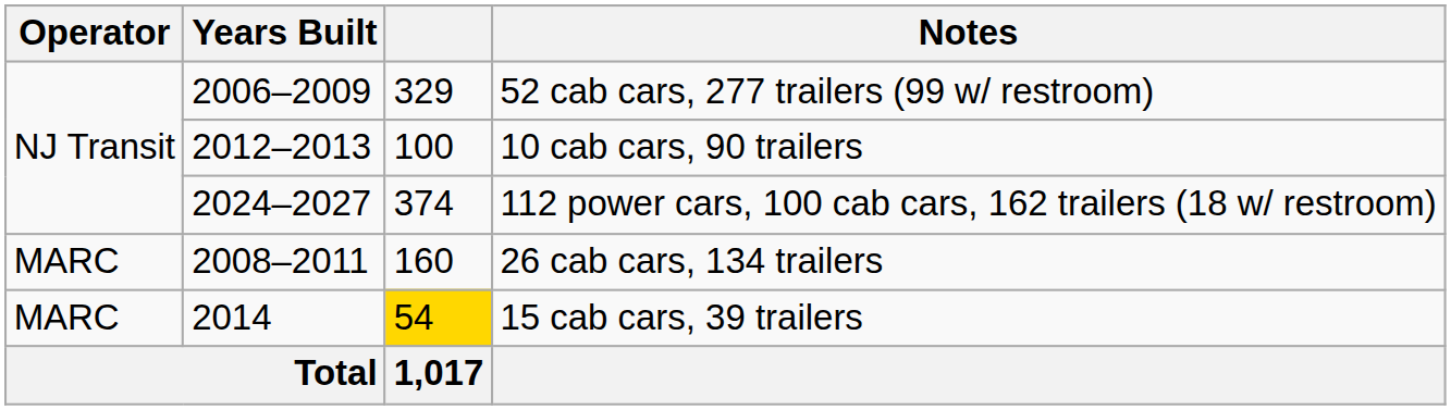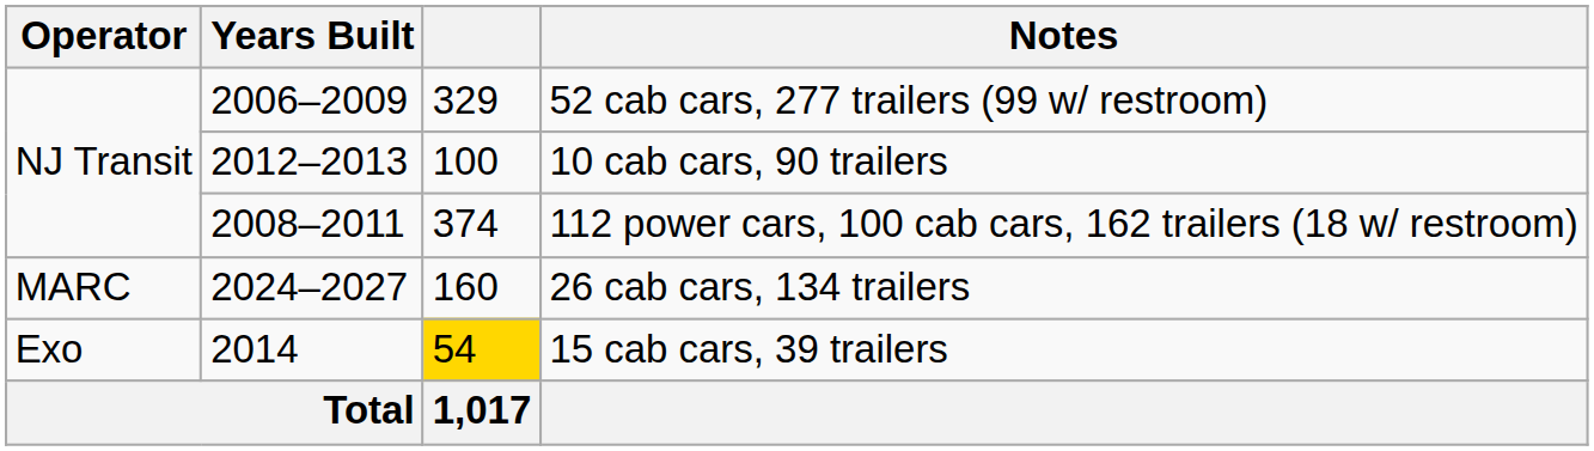112 power cars, 100 cab cars, 162 trailers (18 w/ restroom) | Years Built: 2024–2027 -> 2008–2011
26 cab cars, 134 trailers | Years Built: 2008–2011 -> 2024–2027
15 cab cars, 39 trailers | Operator: MARC -> Exo
